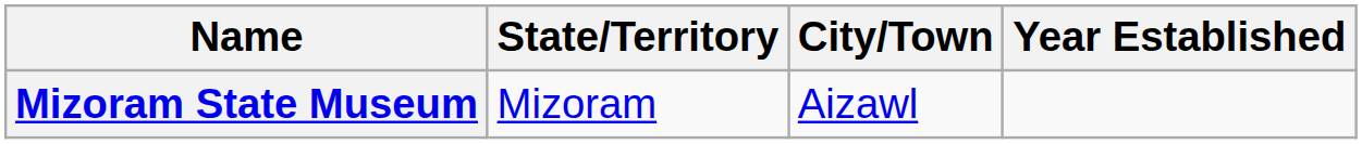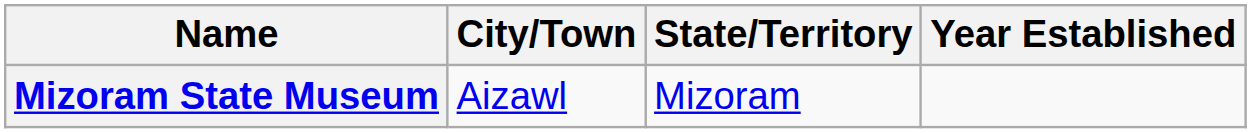columns swapped: City/Town <-> State/Territory
